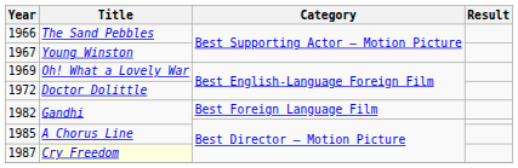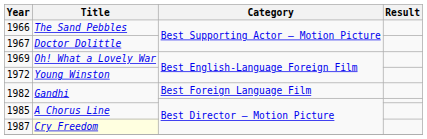1967 | Title: Young Winston -> Doctor Dolittle
1972 | Title: Doctor Dolittle -> Young Winston
